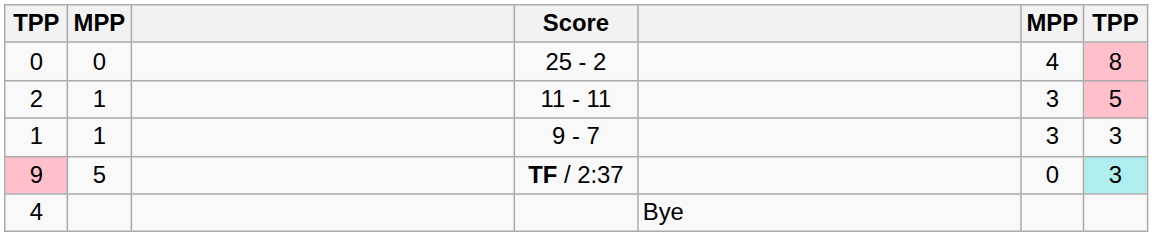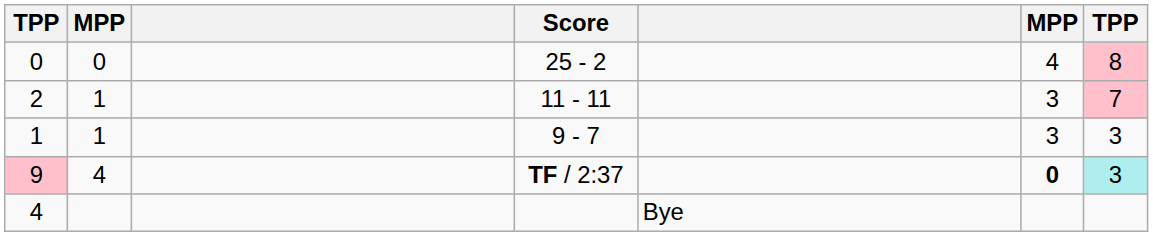2 | column 7: 5 -> 7
9 | column 2: 5 -> 4
9 | column 6: normal -> bold
